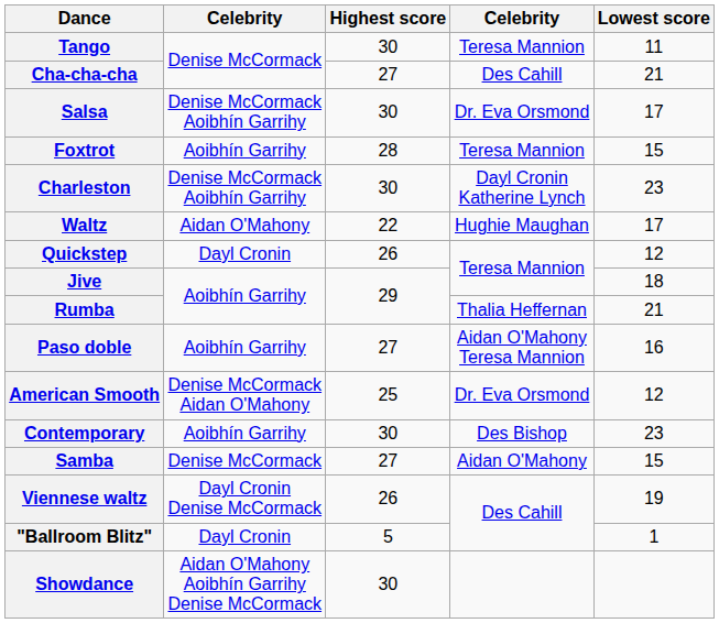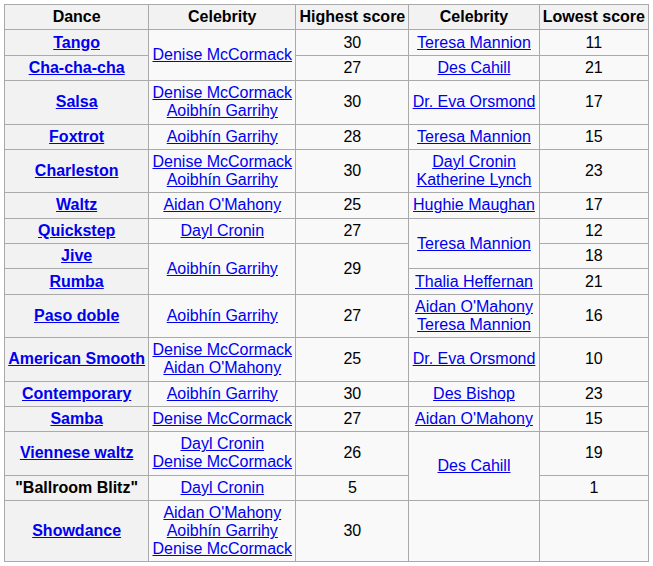Waltz | Highest score: 22 -> 25
Quickstep | Highest score: 26 -> 27
American Smooth | Lowest score: 12 -> 10
